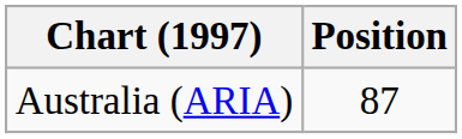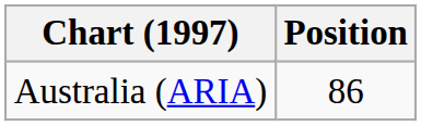Australia (ARIA) | Position: 87 -> 86
